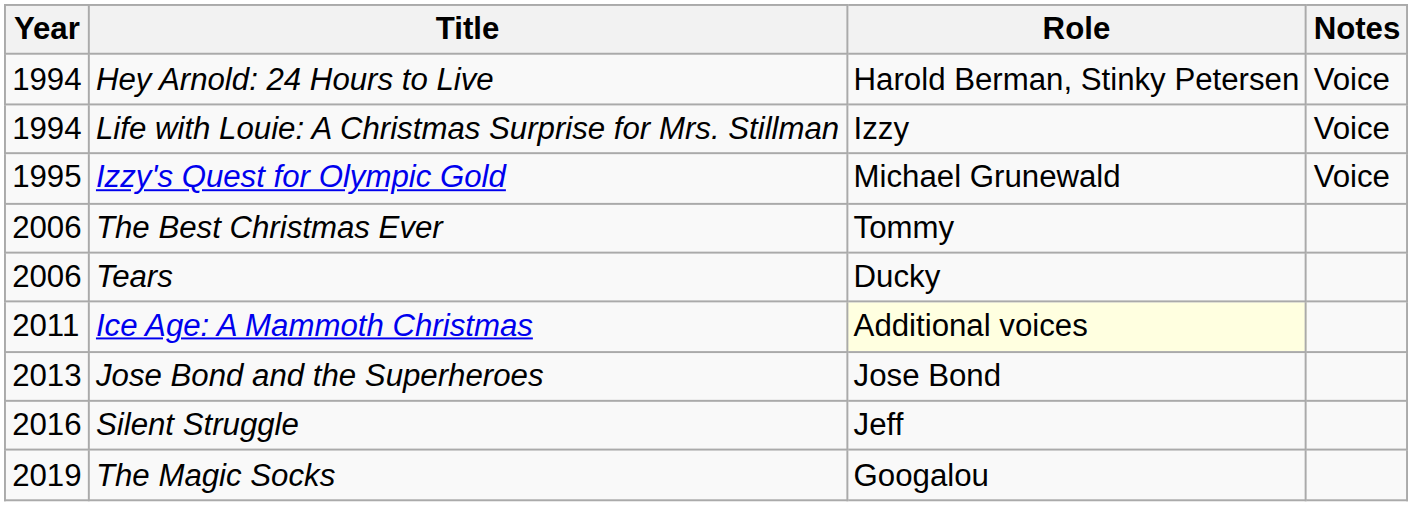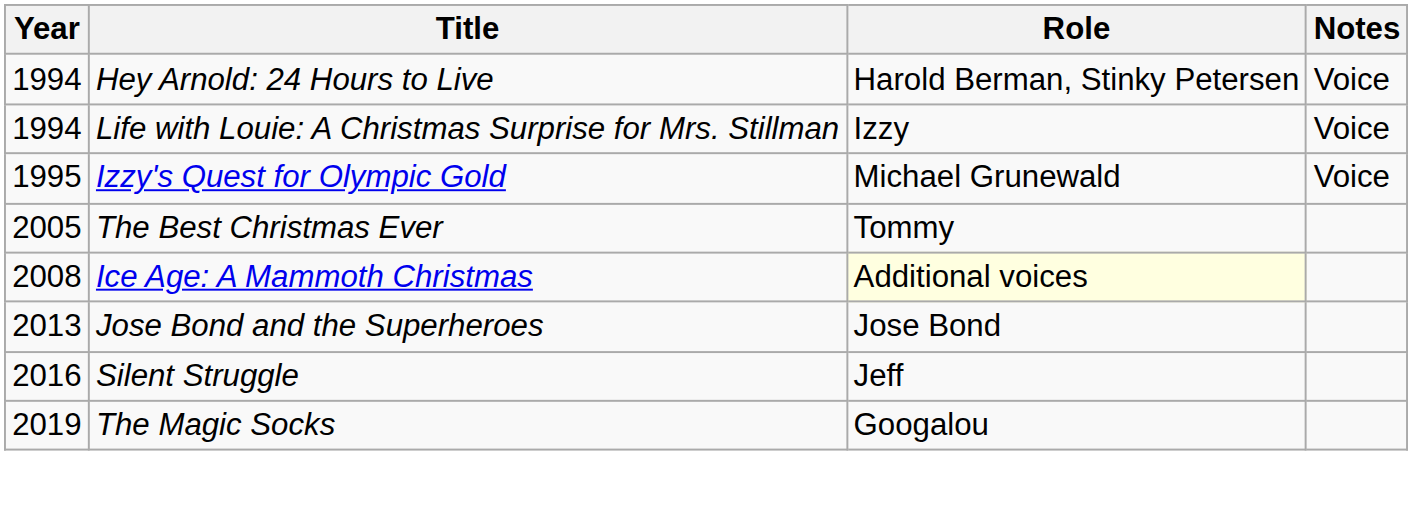The Best Christmas Ever | Year: 2006 -> 2005
- row: 2006 | Tears | Ducky
Ice Age: A Mammoth Christmas | Year: 2011 -> 2008
